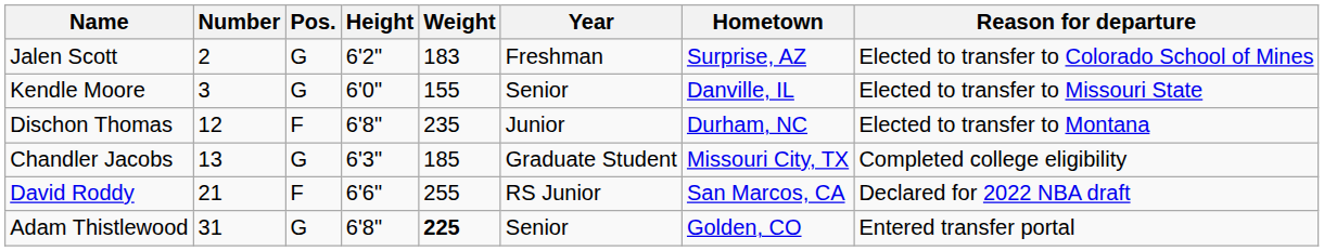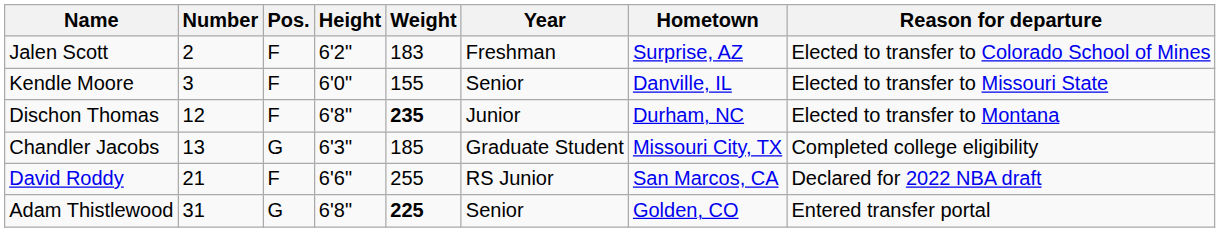Jalen Scott | Pos.: G -> F
Kendle Moore | Pos.: G -> F
Dischon Thomas | Weight: normal -> bold
